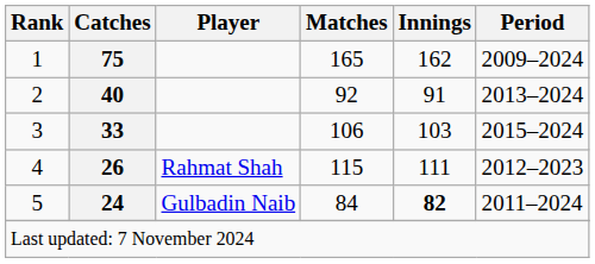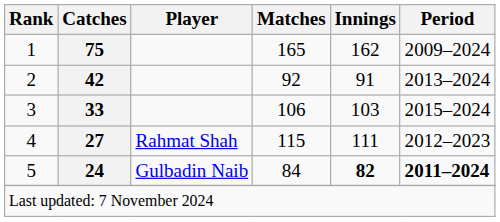2 | Catches: 40 -> 42
4 | Catches: 26 -> 27
5 | Period: normal -> bold
